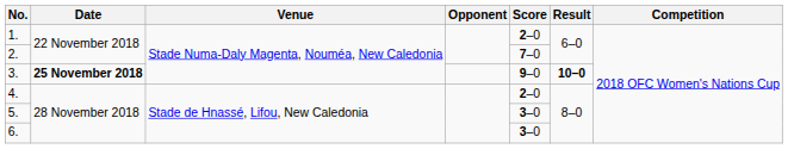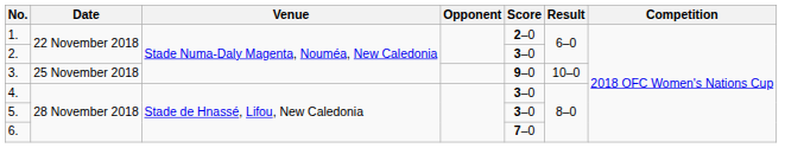2. | Score: 7–0 -> 3–0
3. | Date: bold -> normal
3. | Result: bold -> normal
4. | Score: 2–0 -> 3–0
6. | Score: 3–0 -> 7–0
